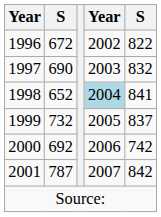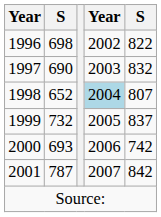1996 | column 2: 672 -> 698
1998 | column 5: 841 -> 807
2000 | column 2: 692 -> 693
